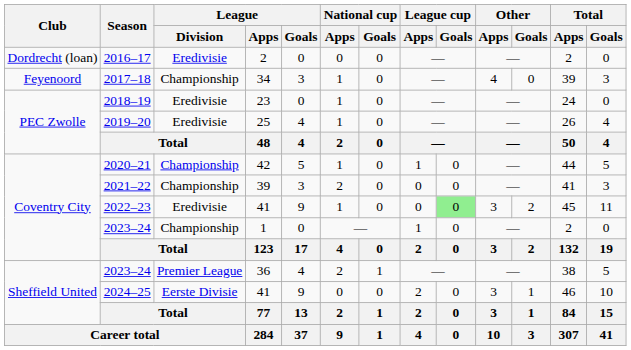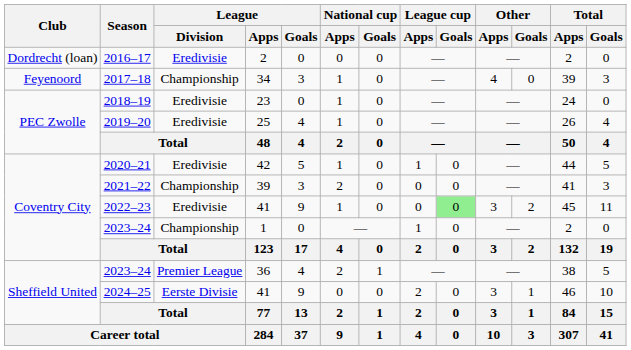2020–21 | League / Division: Championship -> Eredivisie
